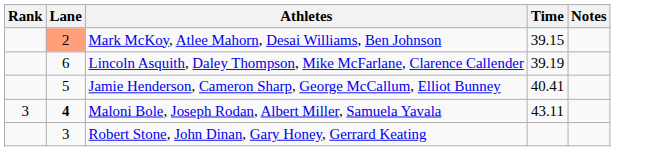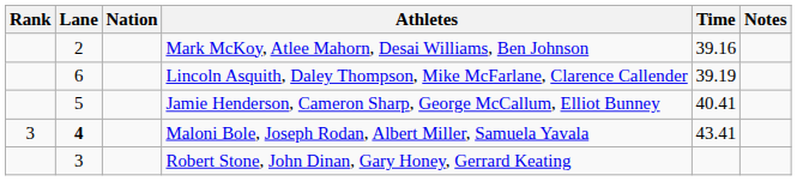+ column: Nation
Mark McKoy, Atlee Mahorn, Desai Williams, Ben Johnson | Lane: lightsalmon background -> no background
Mark McKoy, Atlee Mahorn, Desai Williams, Ben Johnson | Time: 39.15 -> 39.16
Maloni Bole, Joseph Rodan, Albert Miller, Samuela Yavala | Time: 43.11 -> 43.41
